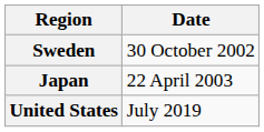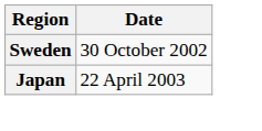- row: United States | July 2019
